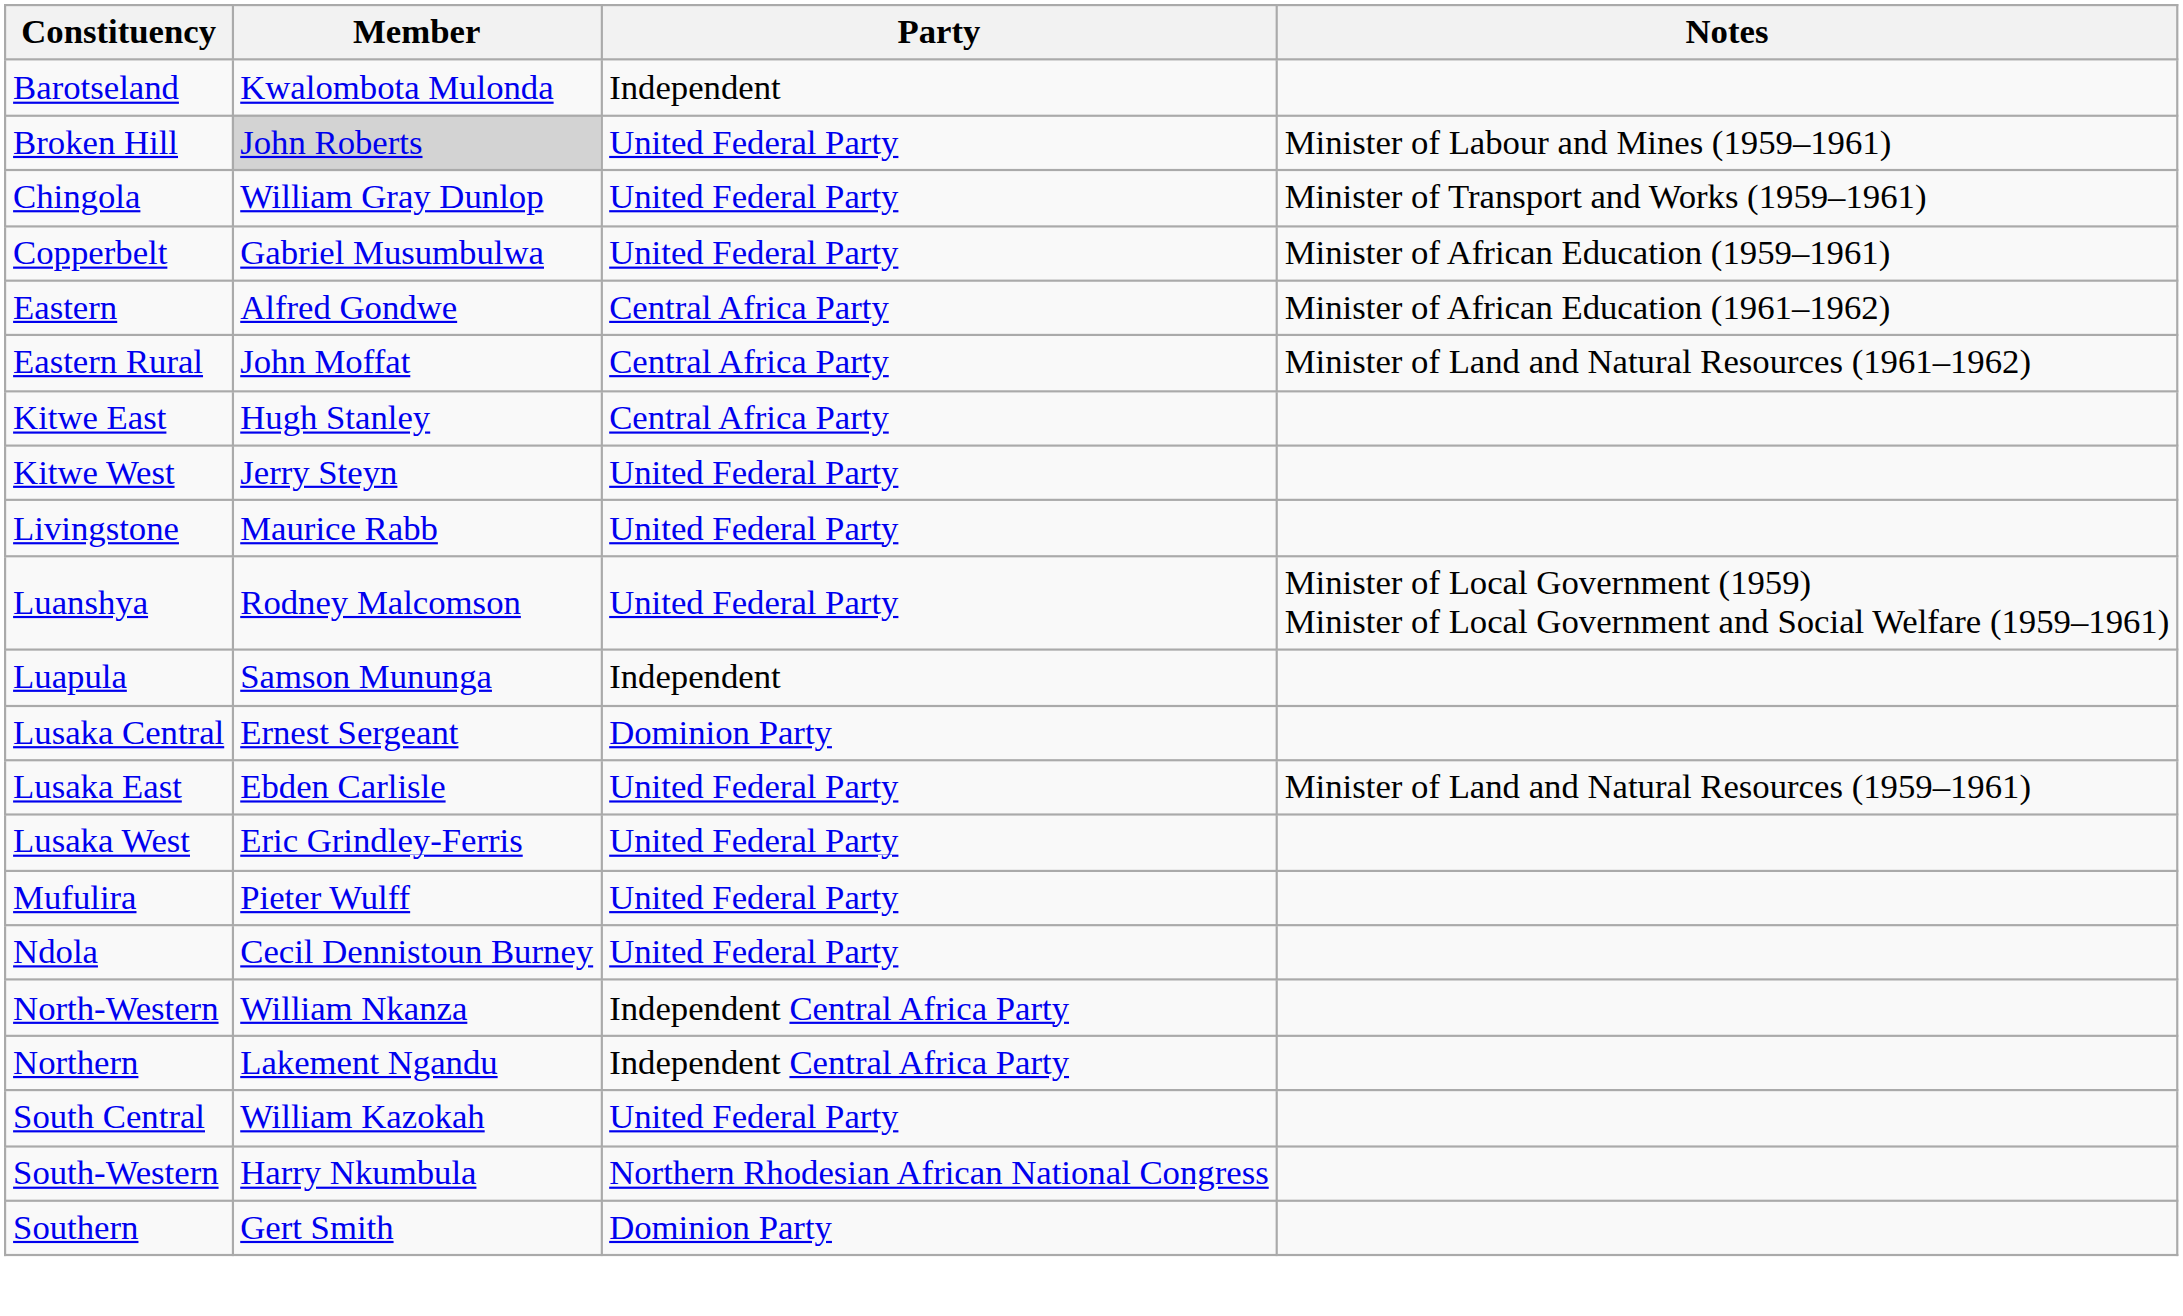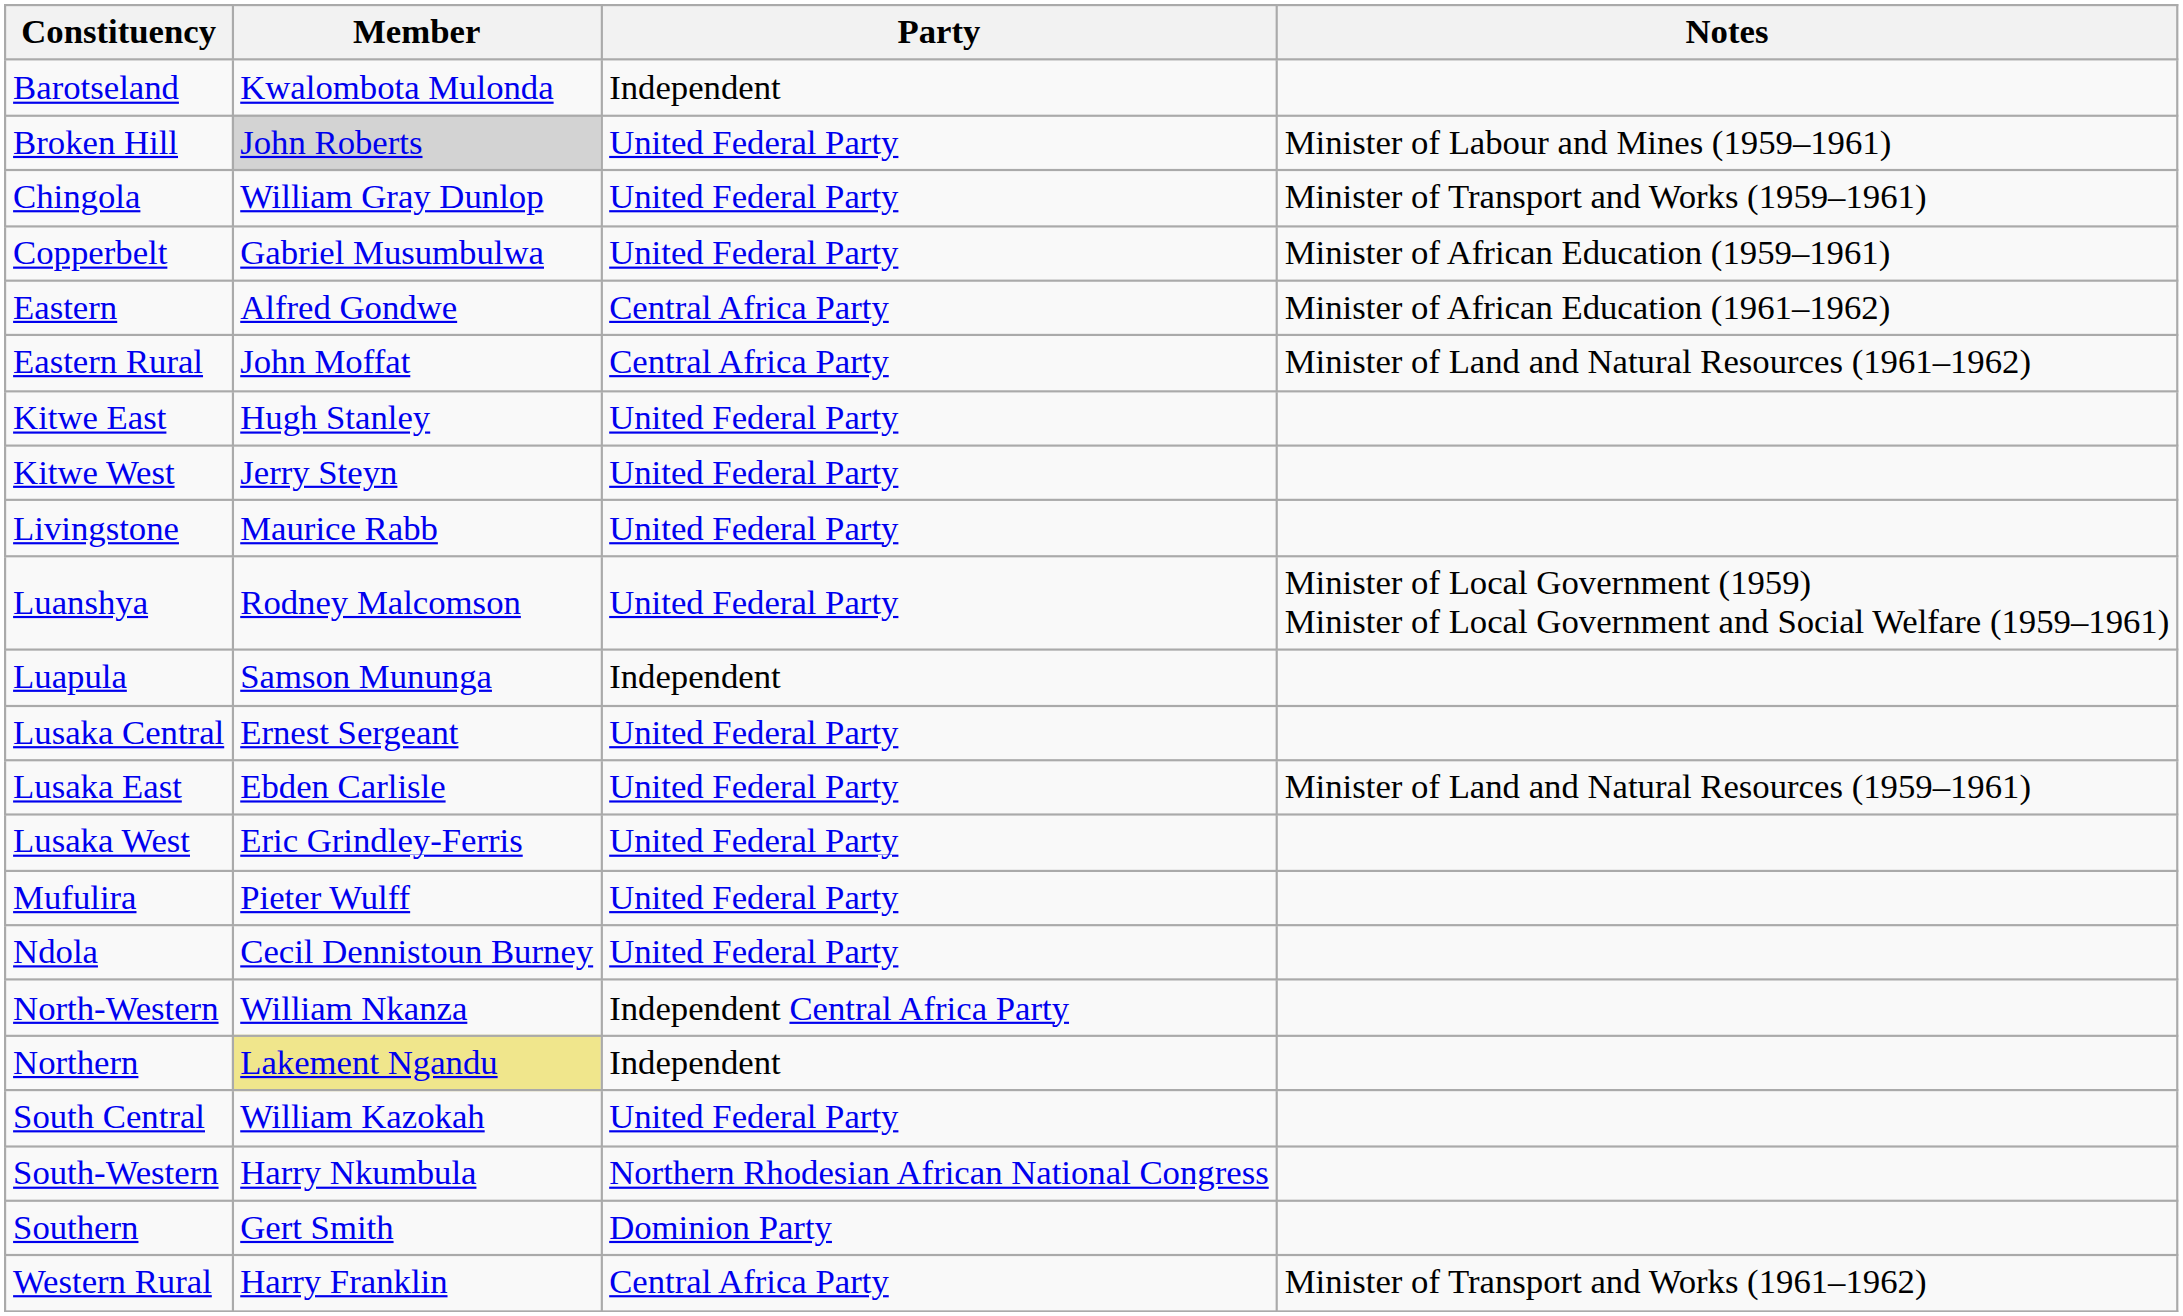Kitwe East | Party: Central Africa Party -> United Federal Party
Lusaka Central | Party: Dominion Party -> United Federal Party
Northern | Member: no background -> khaki background
Northern | Party: Independent Central Africa Party -> Independent
+ row: Western Rural | Harry Franklin | Central Africa Party | Minister of Transport and Works (1961–1962)
